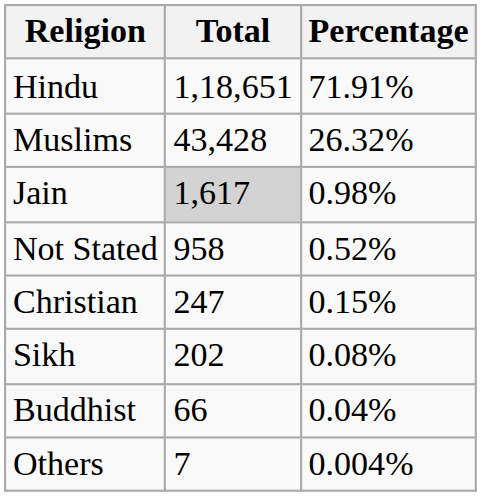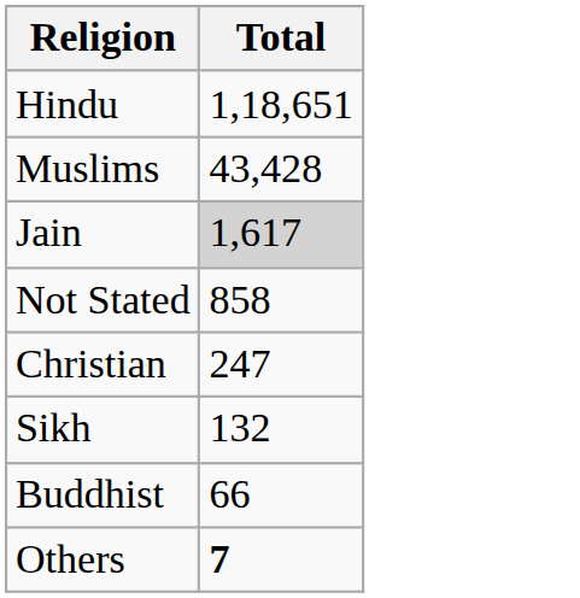- column: Percentage | 71.91% | 26.32% | 0.98% | 0.52% | 0.15% | 0.08% | 0.04% | 0.004%
Not Stated | Total: 958 -> 858
Sikh | Total: 202 -> 132
Others | Total: normal -> bold
